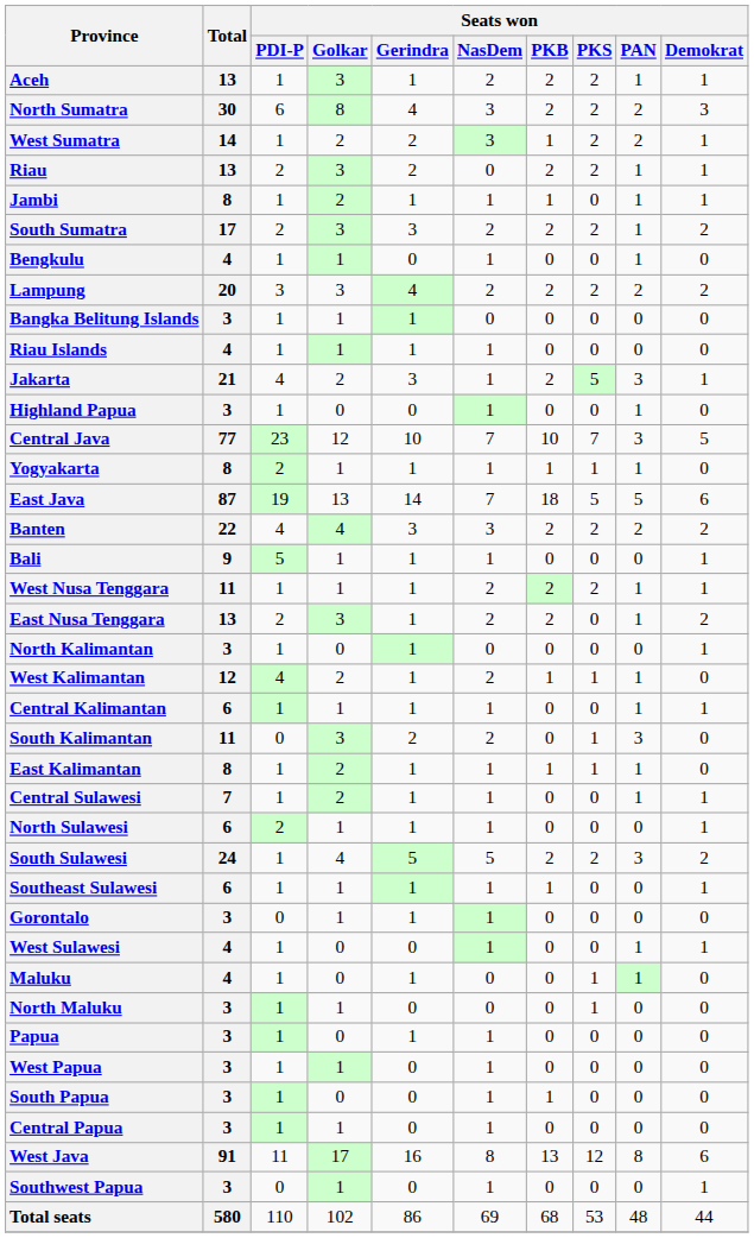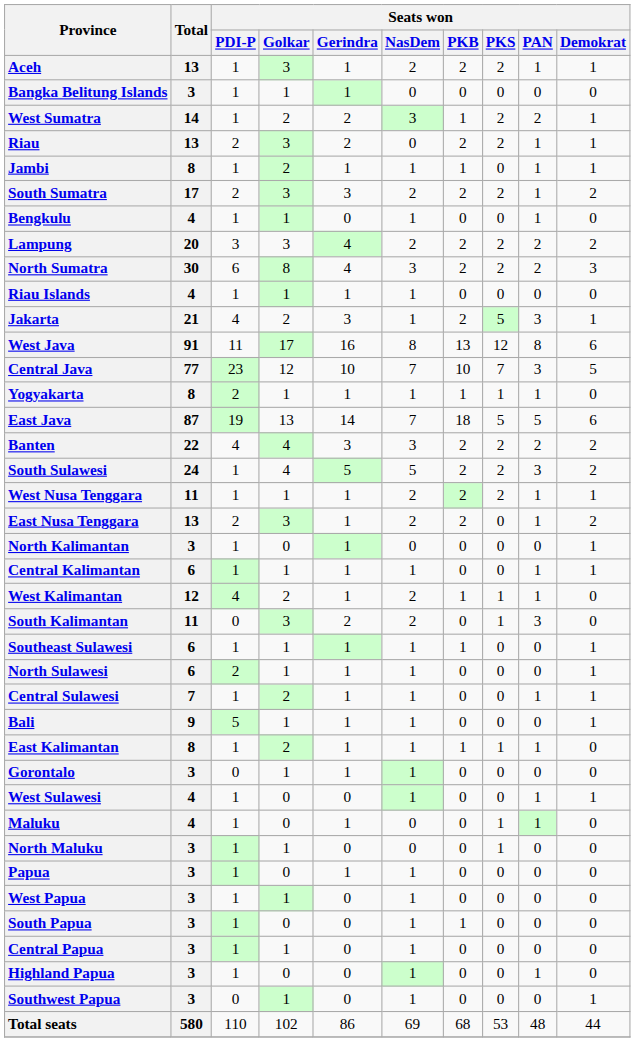rows swapped: North Sumatra <-> Bangka Belitung Islands
rows swapped: West Java <-> Highland Papua
rows swapped: Bali <-> South Sulawesi
rows swapped: West Kalimantan <-> Central Kalimantan
rows swapped: East Kalimantan <-> Southeast Sulawesi
rows swapped: North Sulawesi <-> Central Sulawesi
